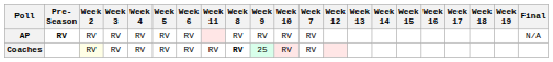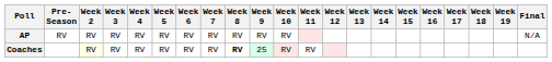columns swapped: Week 7 <-> Week 11
AP | Pre- Season: bold -> normal
